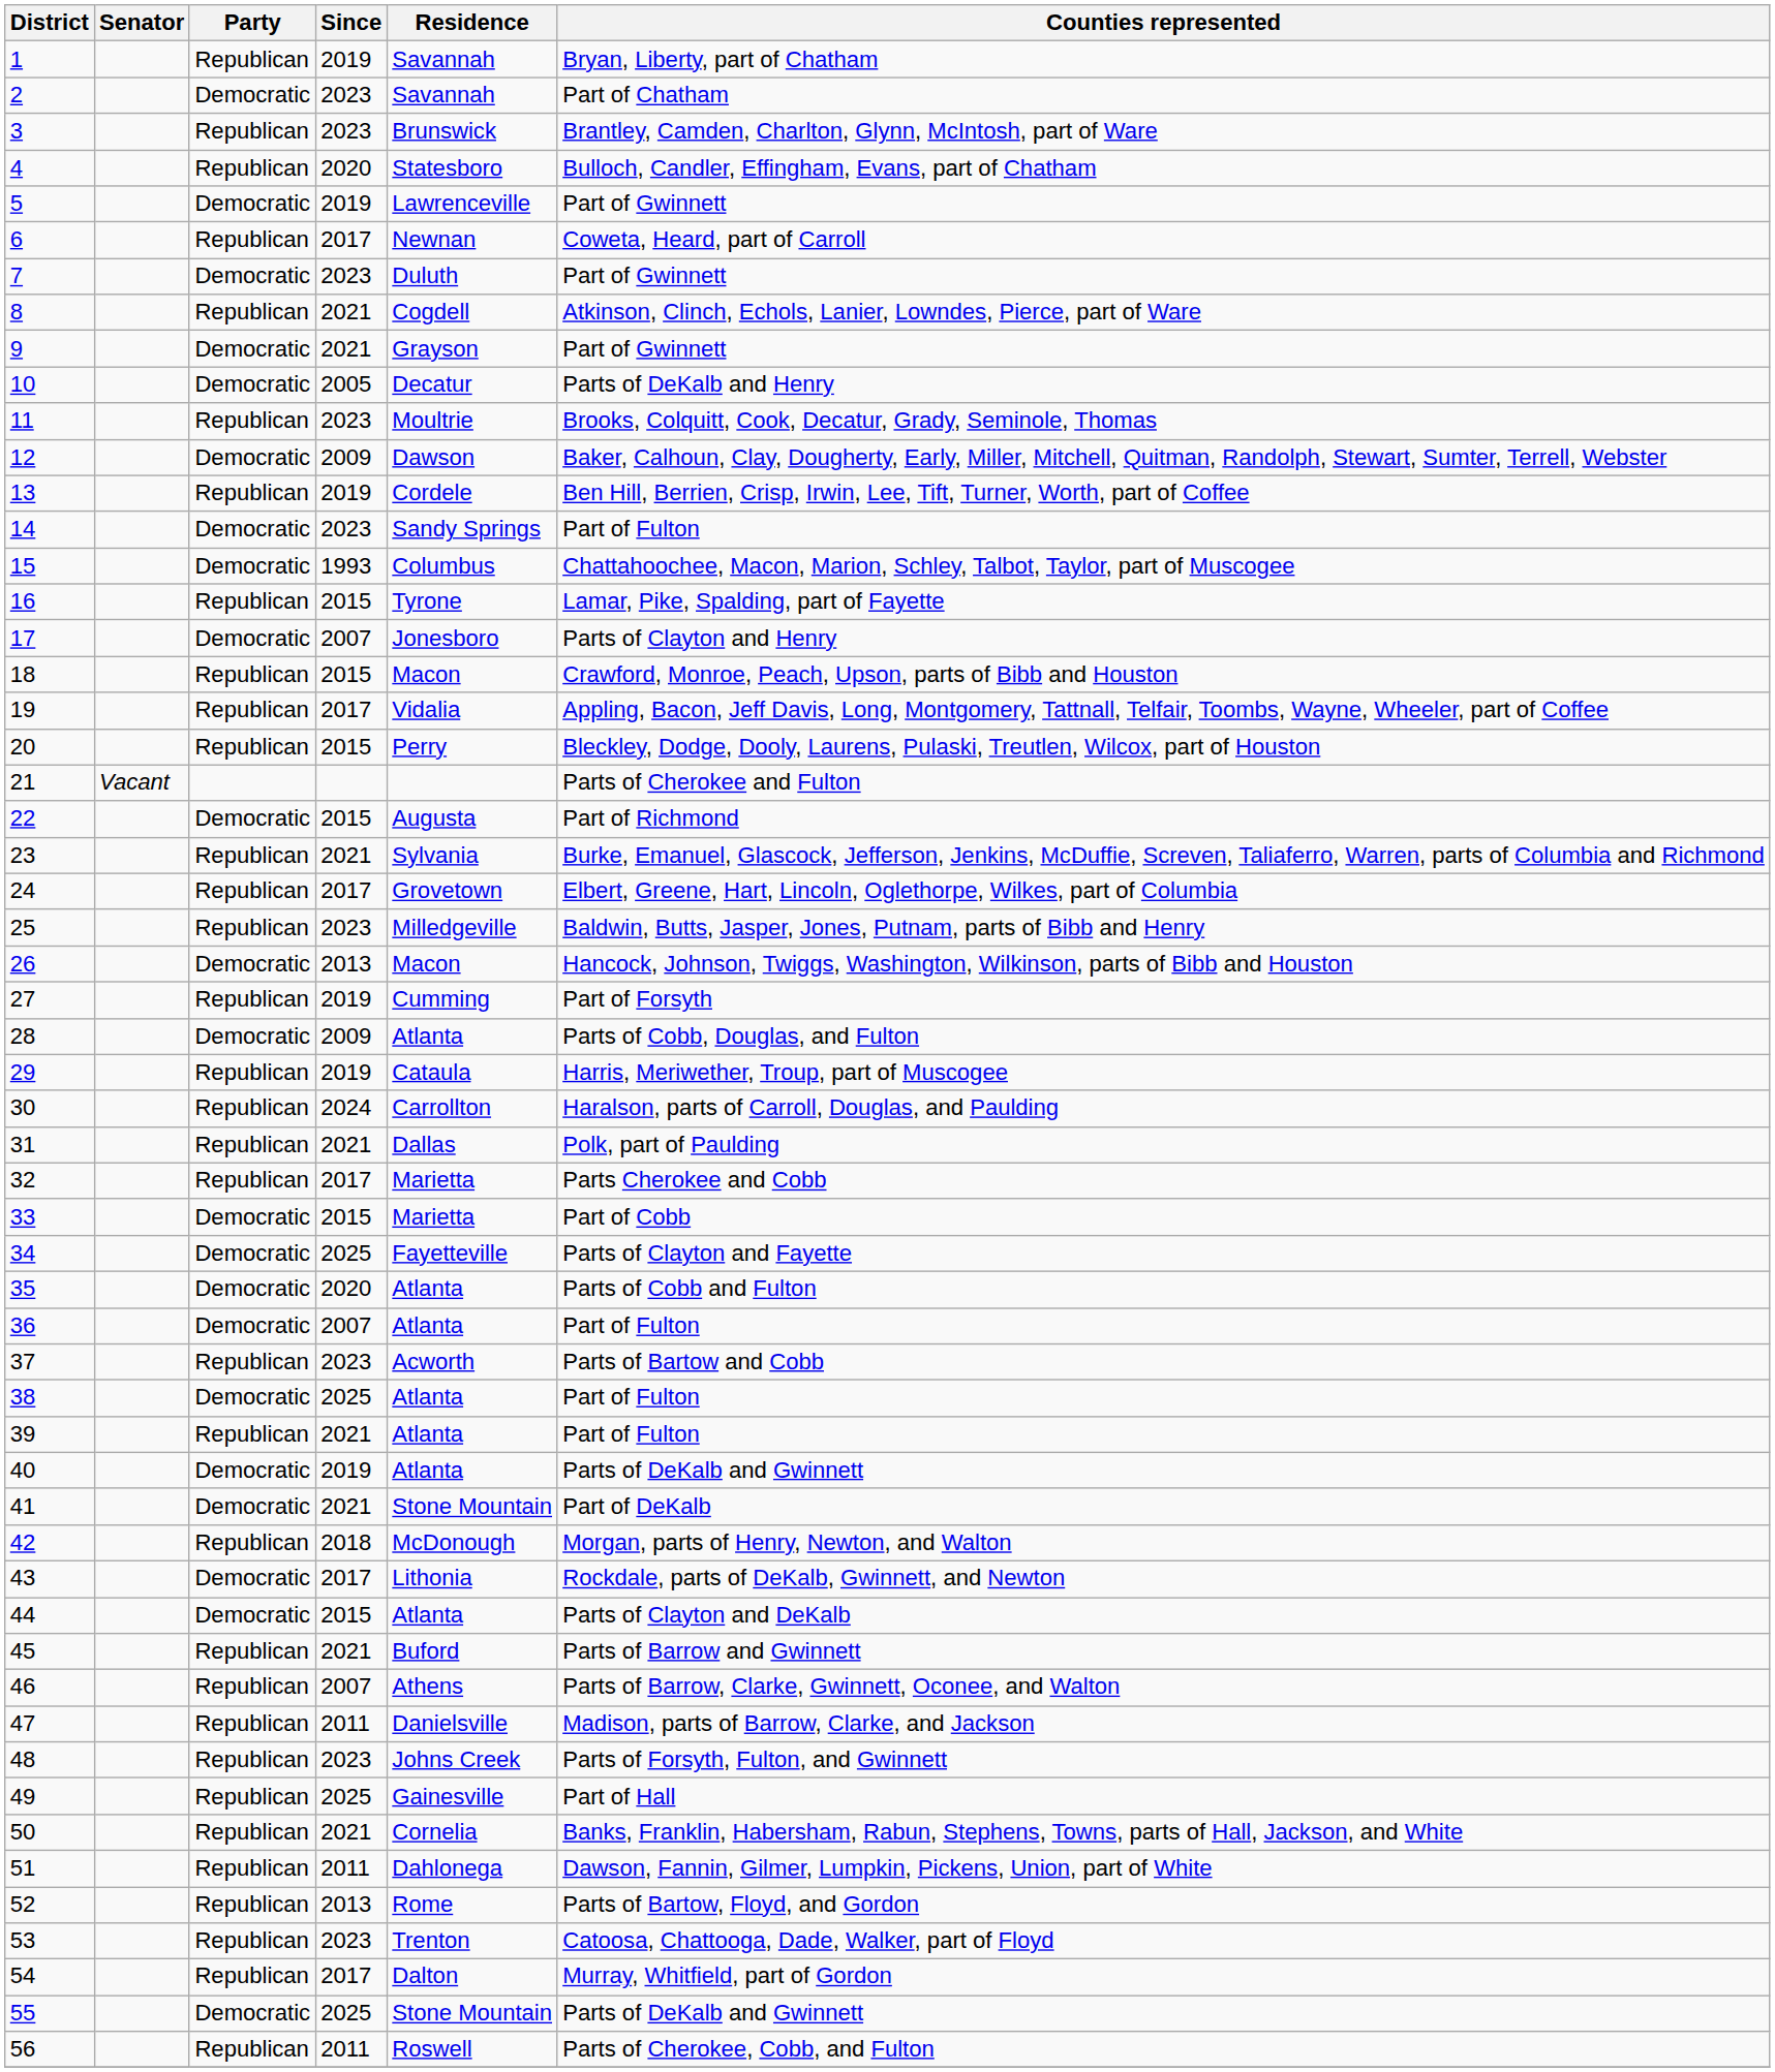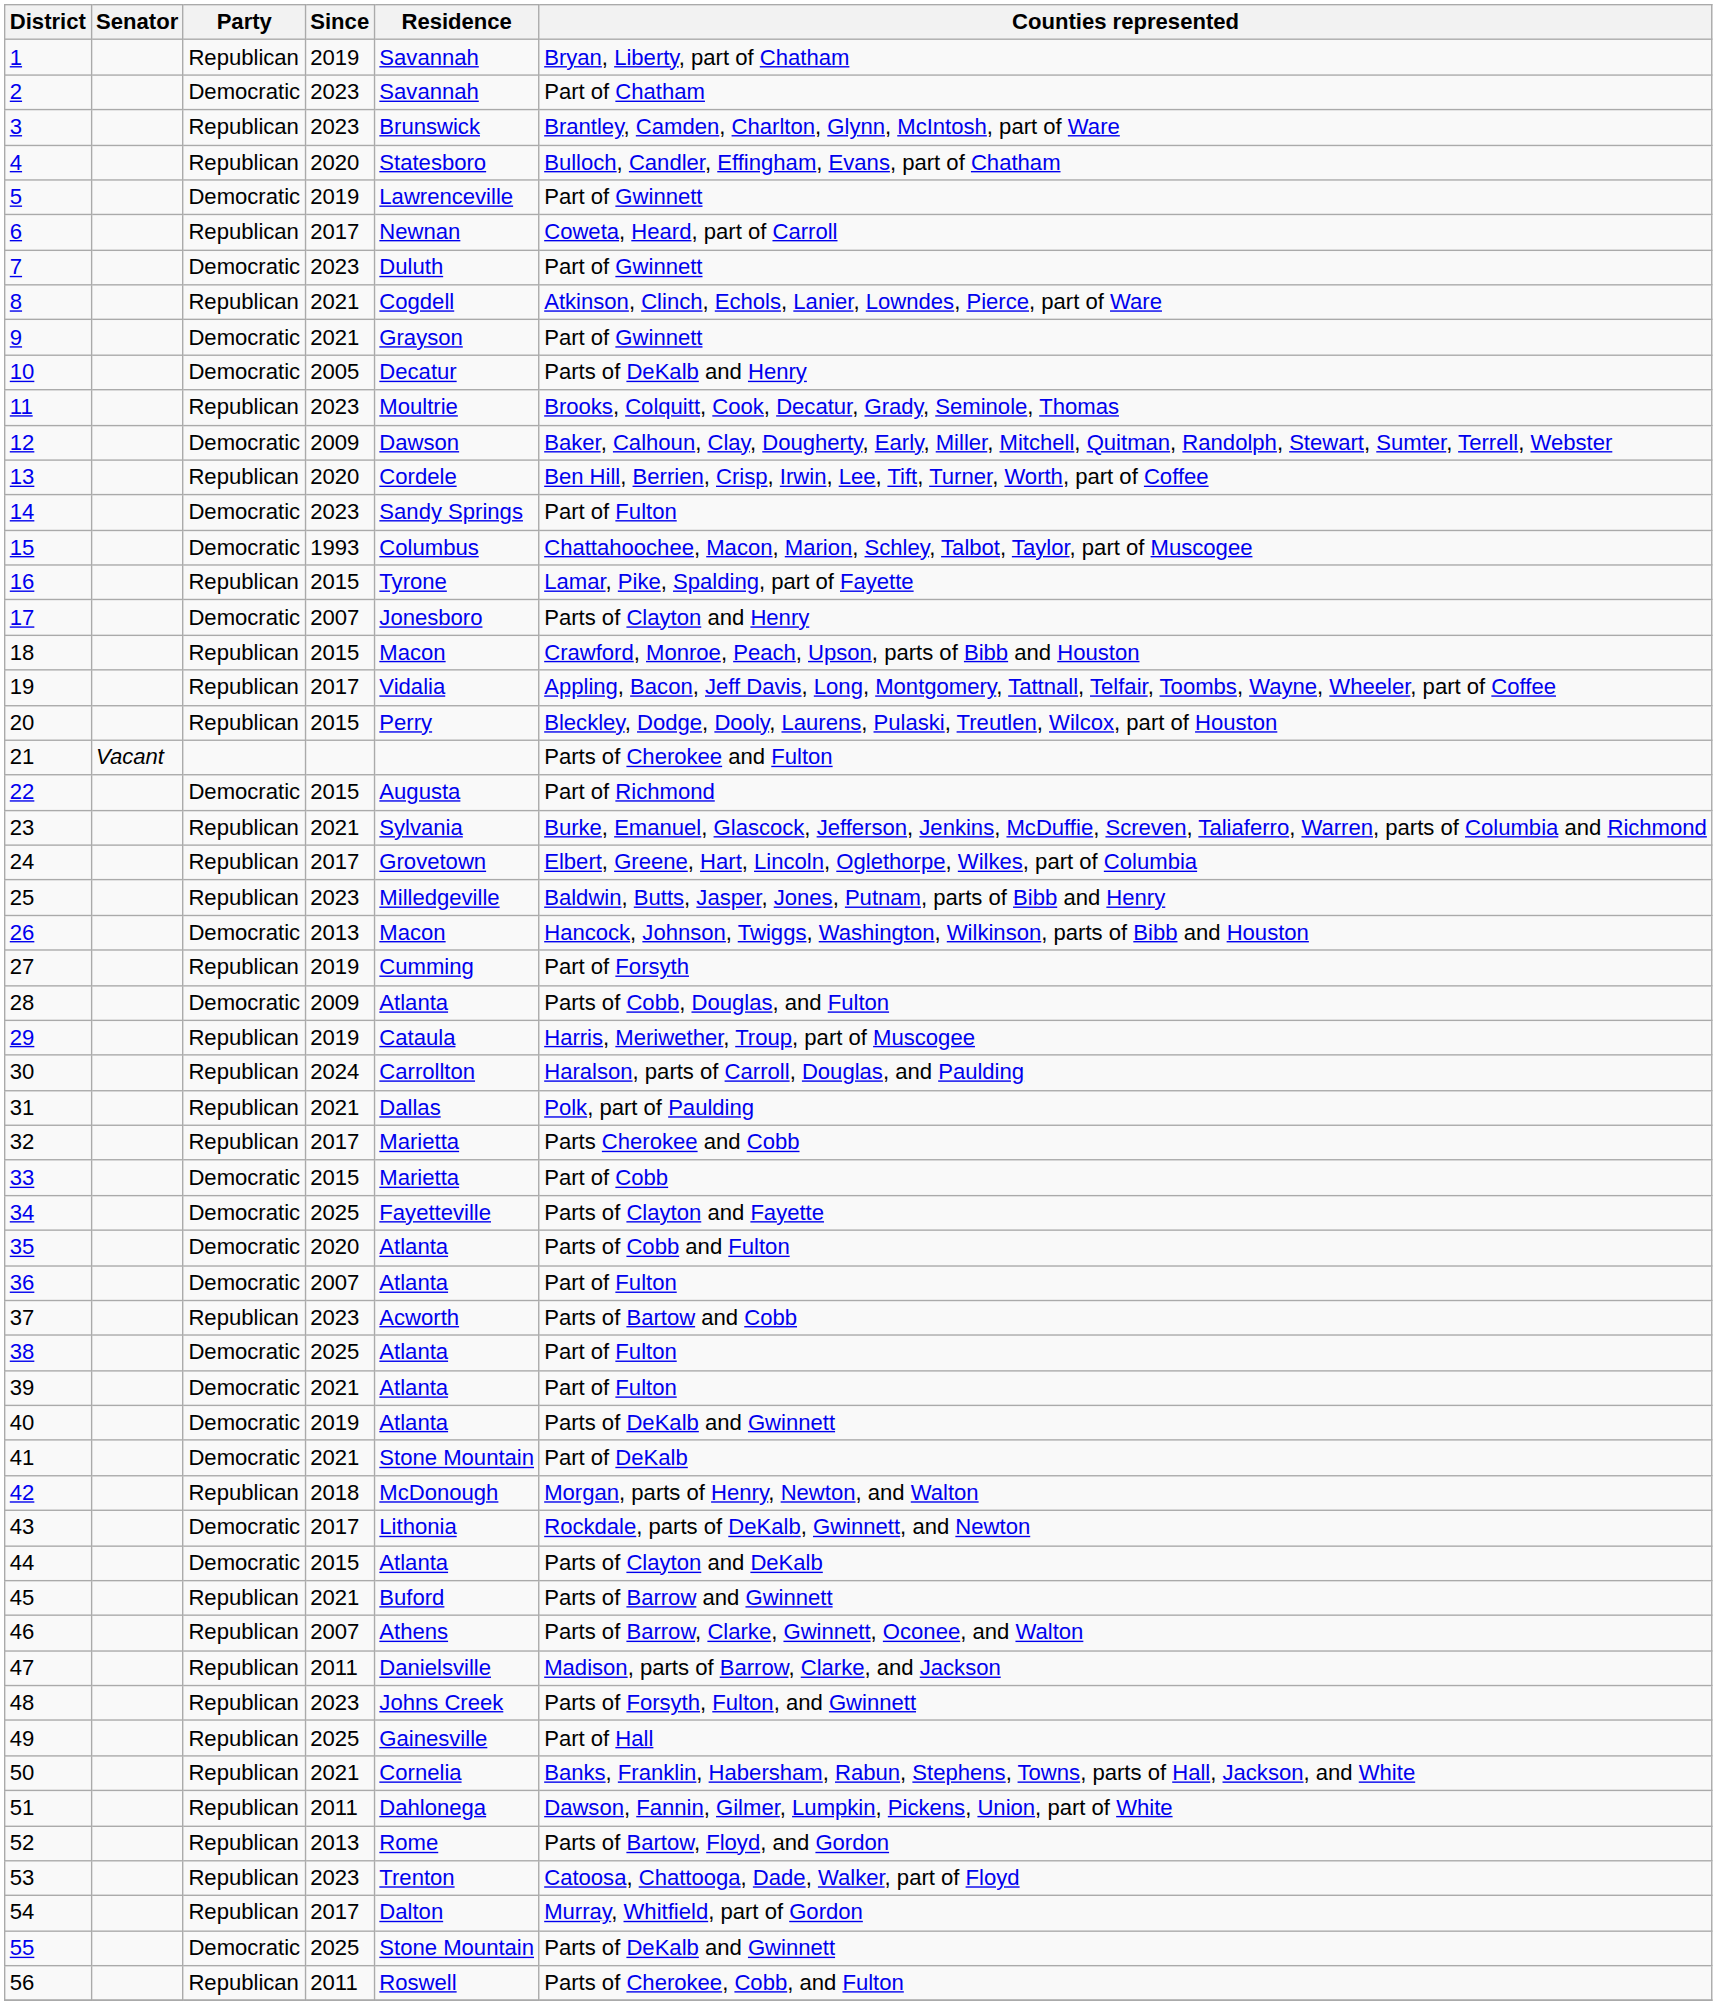13 | Since: 2019 -> 2020
39 | Party: Republican -> Democratic
